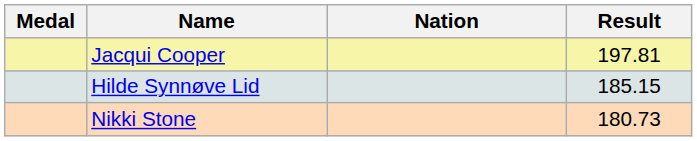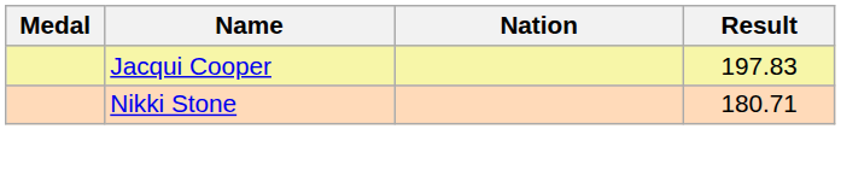Jacqui Cooper | Result: 197.81 -> 197.83
- row: Hilde Synnøve Lid | 185.15
Nikki Stone | Result: 180.73 -> 180.71
